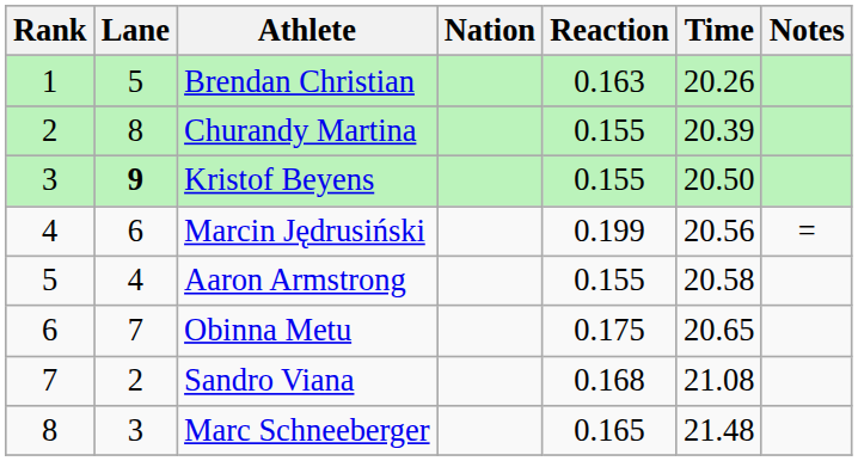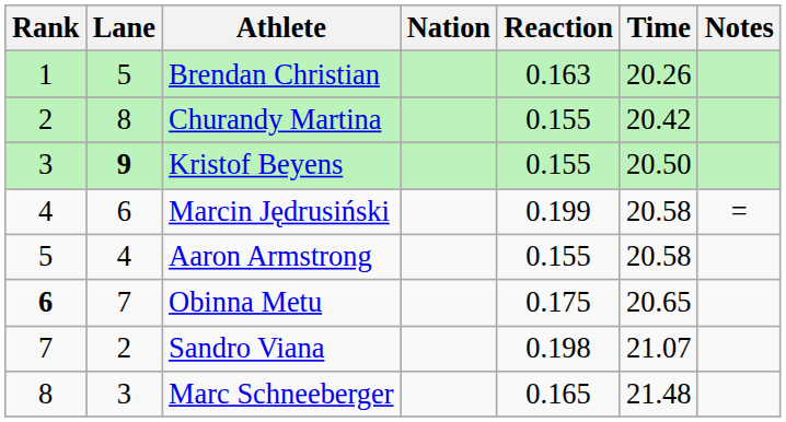Churandy Martina | Time: 20.39 -> 20.42
Marcin Jędrusiński | Time: 20.56 -> 20.58
Obinna Metu | Rank: normal -> bold
Sandro Viana | Reaction: 0.168 -> 0.198
Sandro Viana | Time: 21.08 -> 21.07
